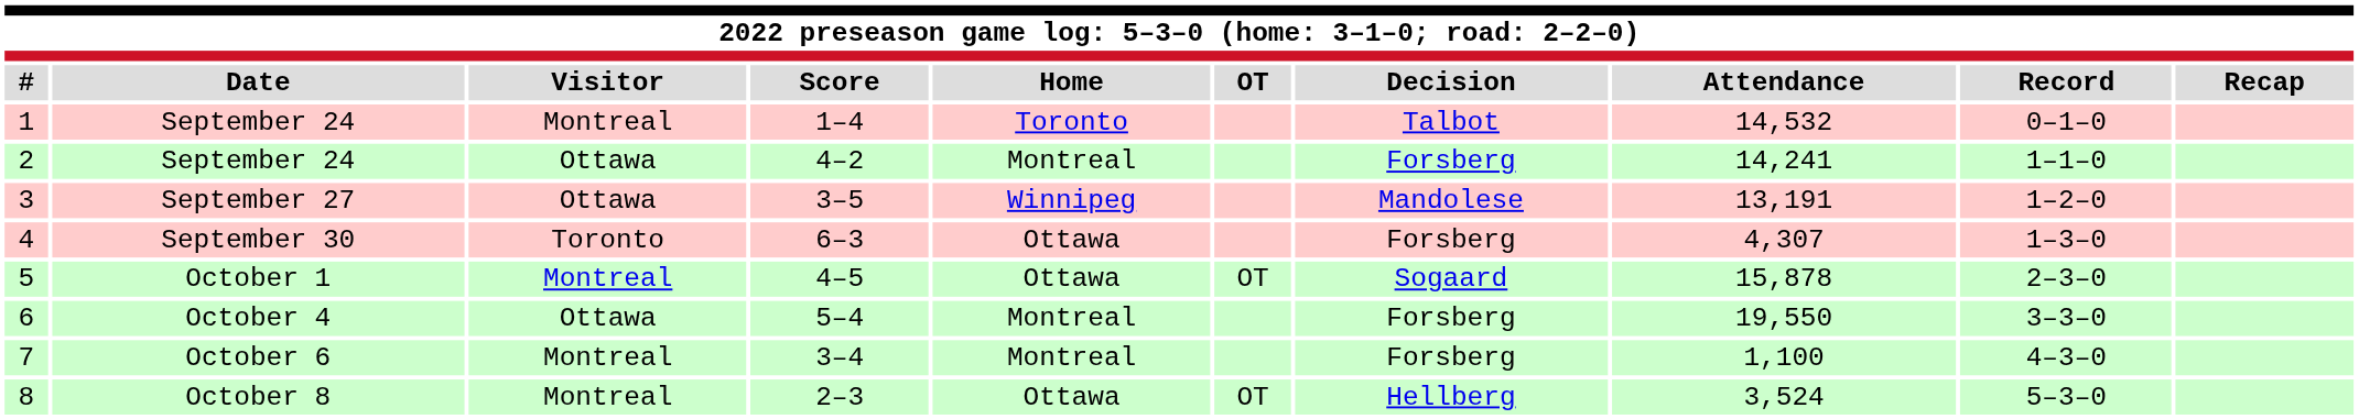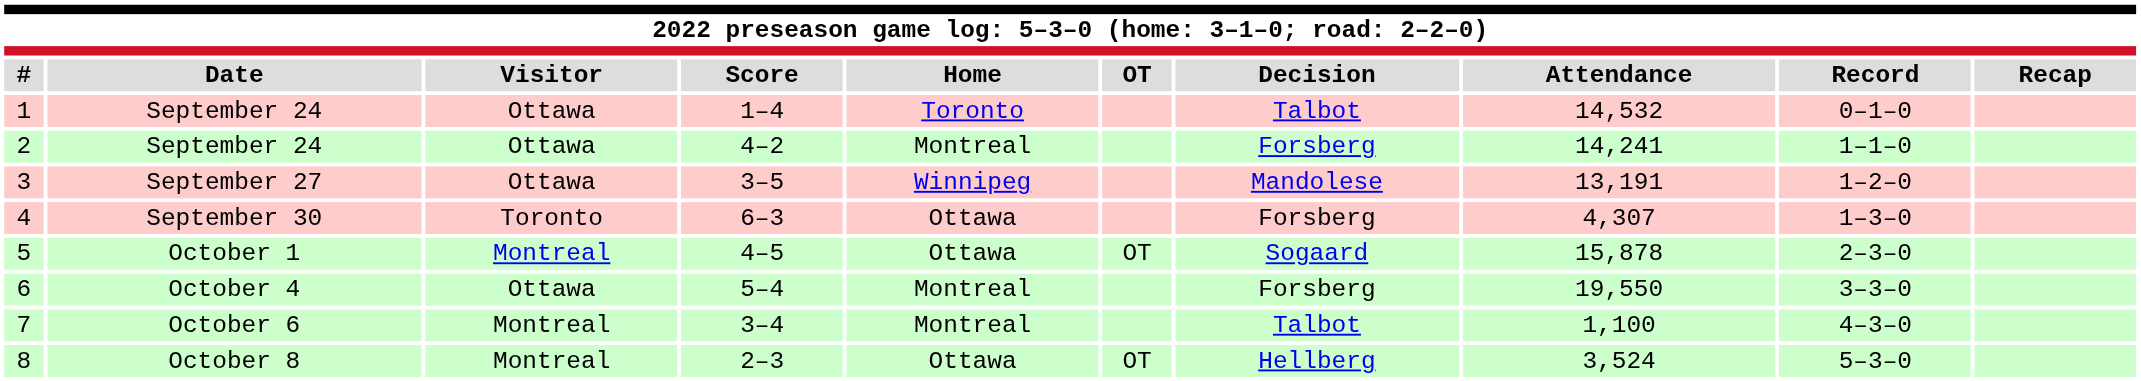1 | Visitor: Montreal -> Ottawa
7 | Decision: Forsberg -> Talbot
